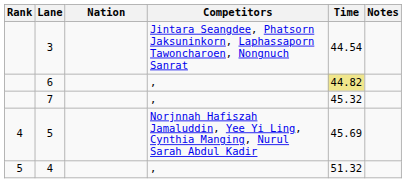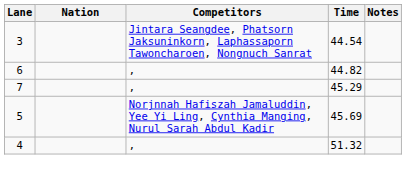- column: Rank | 4 | 5
6 | Time: khaki background -> no background
7 | Time: 45.32 -> 45.29
